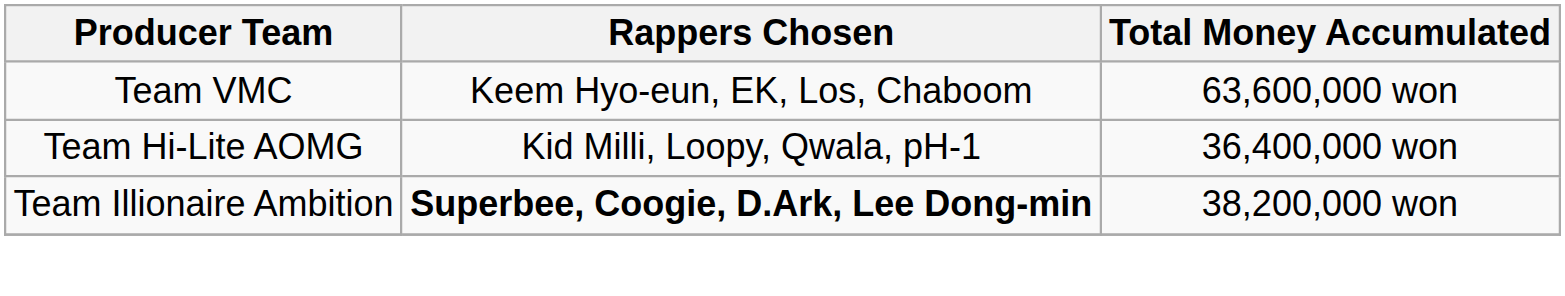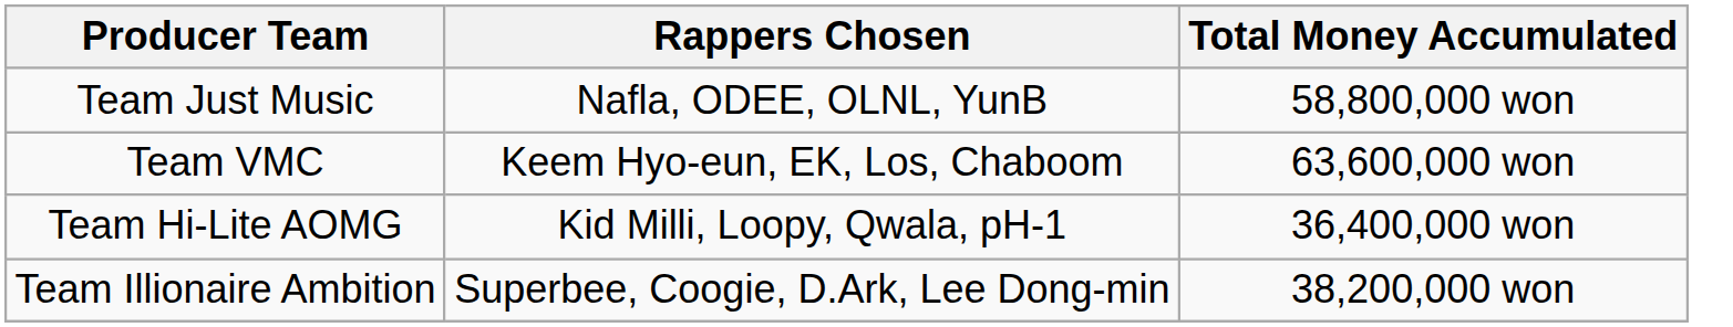+ row: Team Just Music | Nafla, ODEE, OLNL, YunB | 58,800,000 won
Team Illionaire Ambition | Rappers Chosen: bold -> normal
